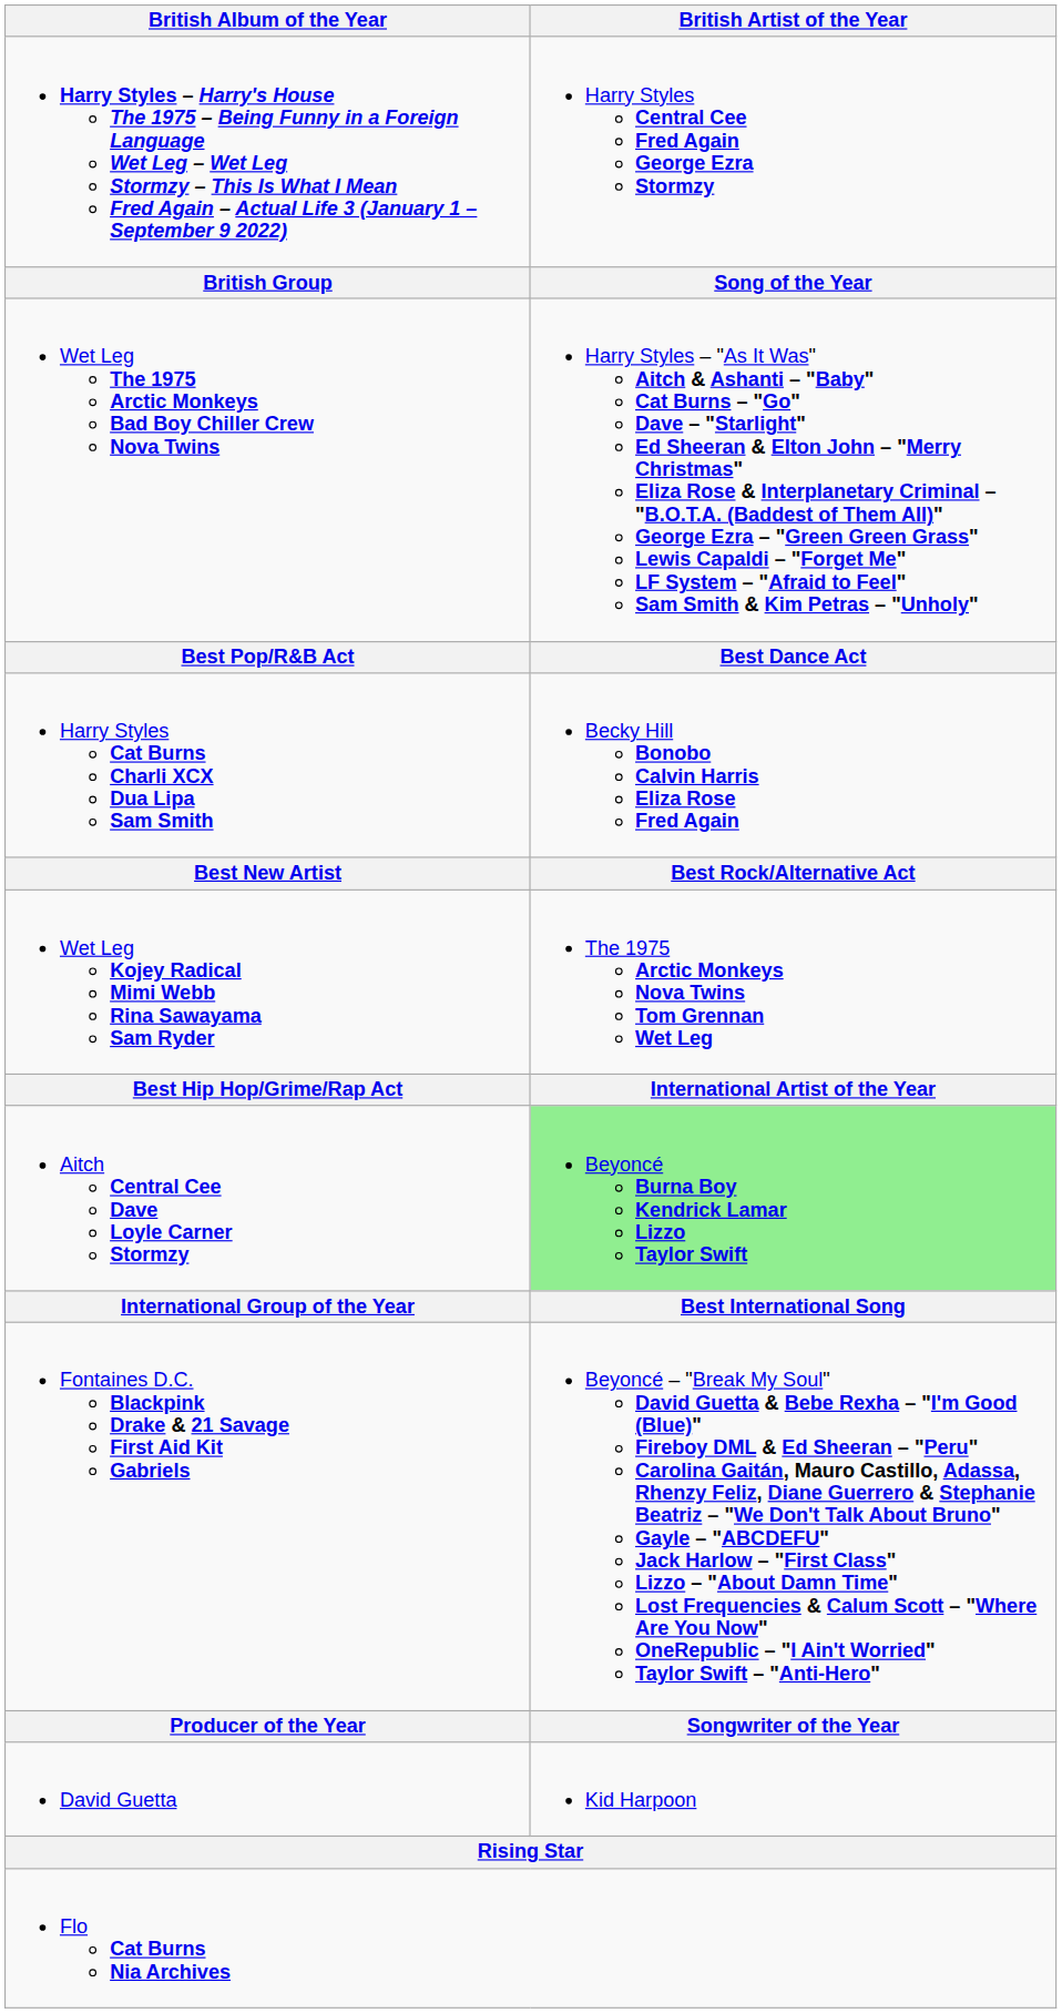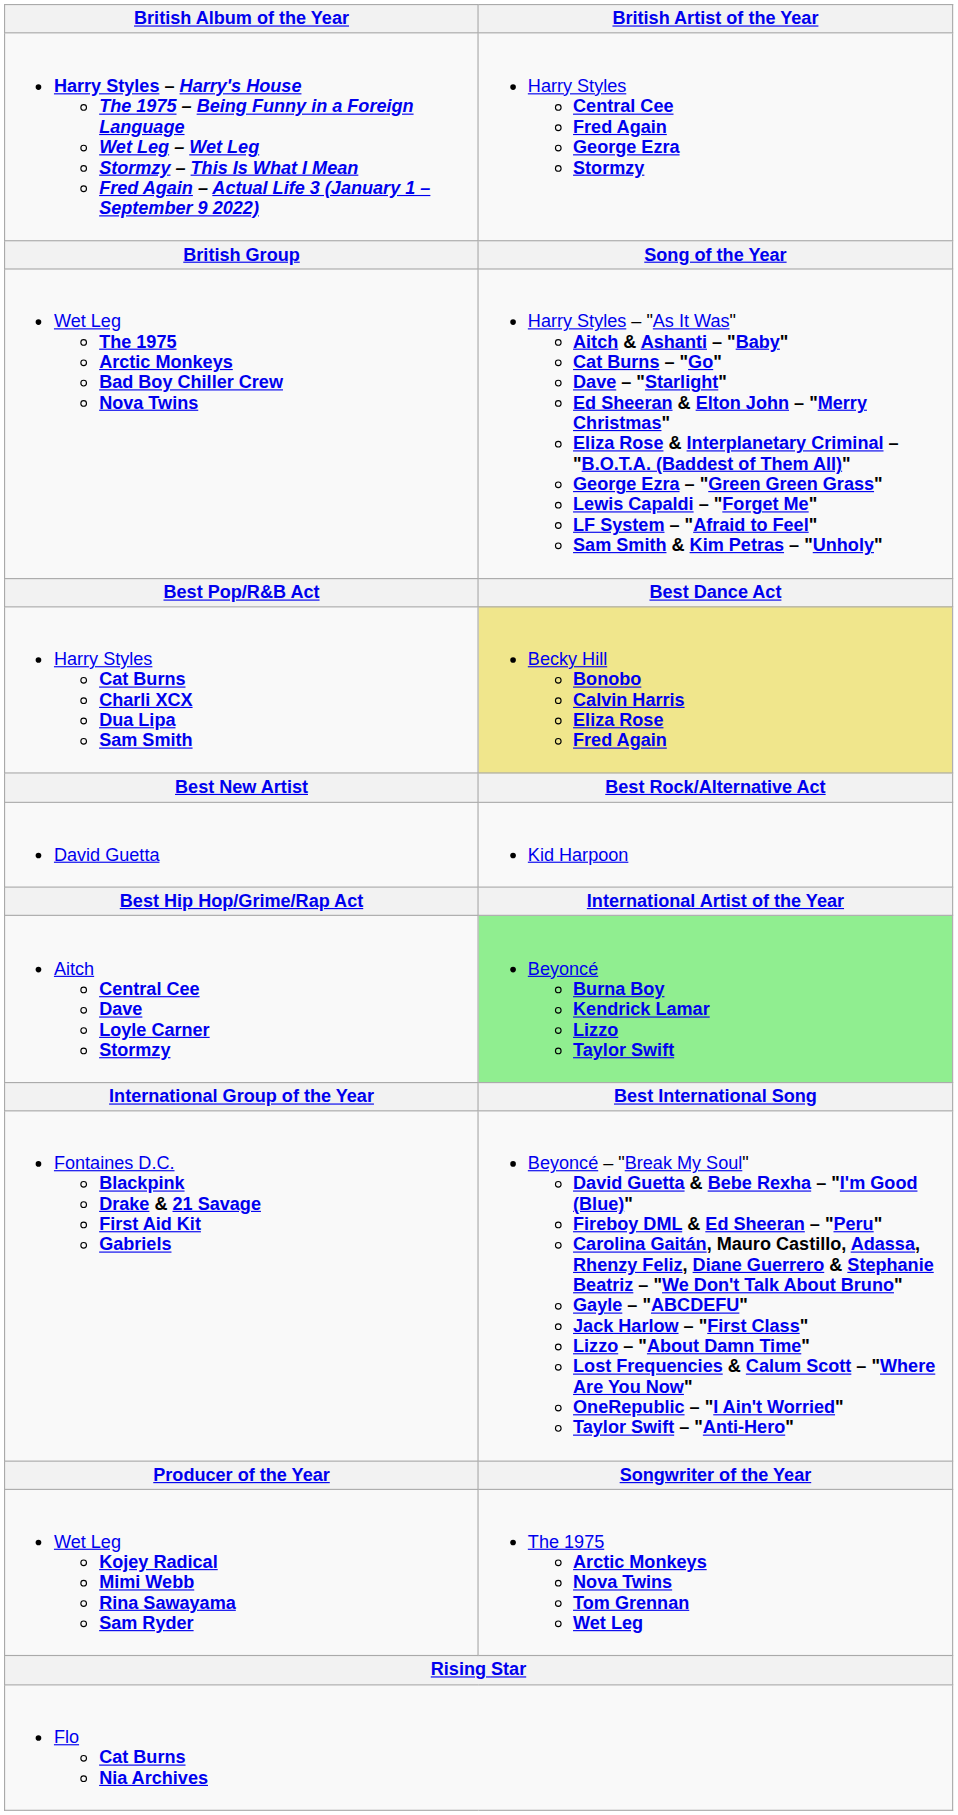Harry Styles Cat Burns Charli XCX Dua Lipa Sam Smith | British Artist of the Year: no background -> khaki background
rows swapped: Wet Leg Kojey Radical Mimi Webb Rina Sawayama Sam Ryder <-> David Guetta
